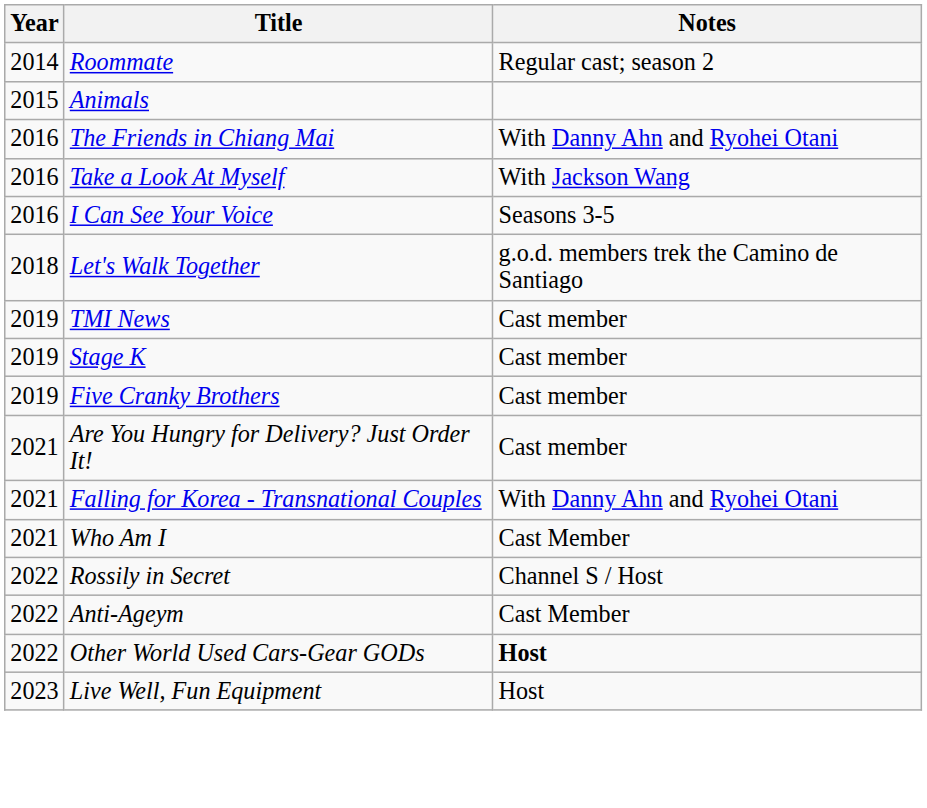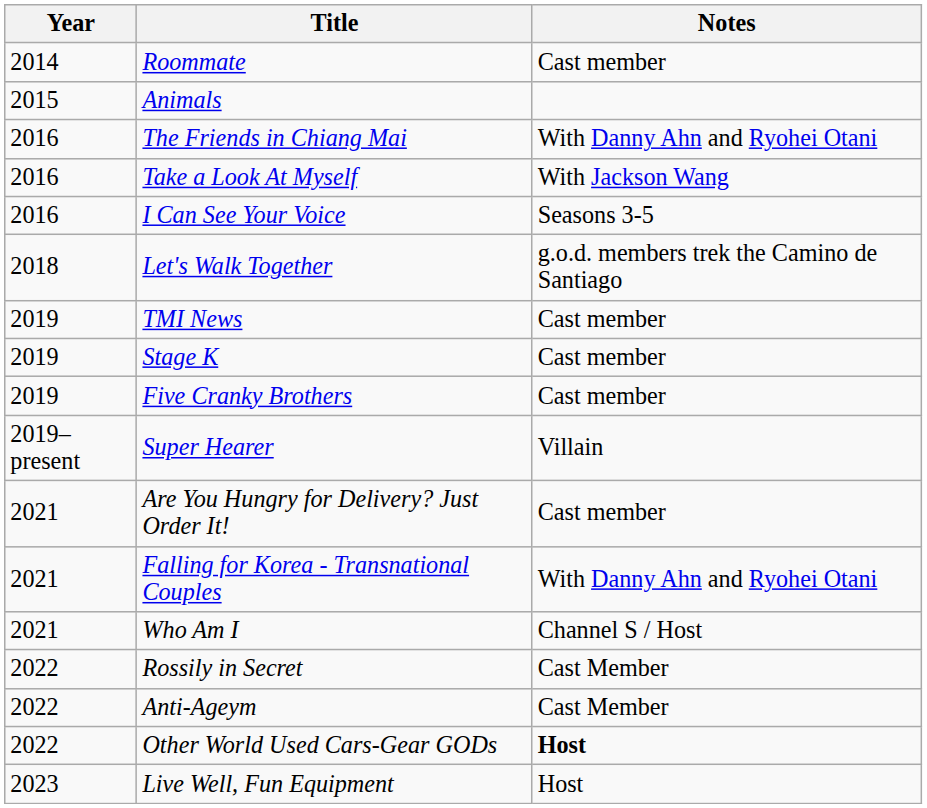Roommate | Notes: Regular cast; season 2 -> Cast member
+ row: 2019–present | Super Hearer | Villain
Who Am I | Notes: Cast Member -> Channel S / Host
Rossily in Secret | Notes: Channel S / Host -> Cast Member
